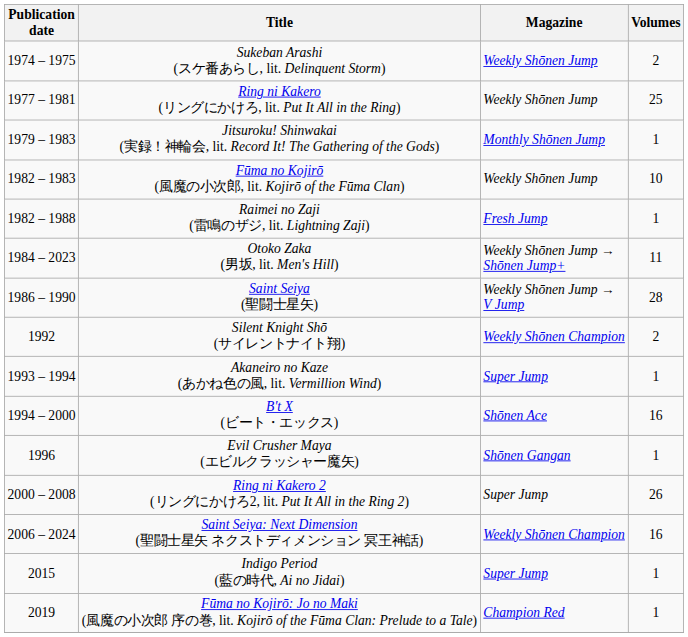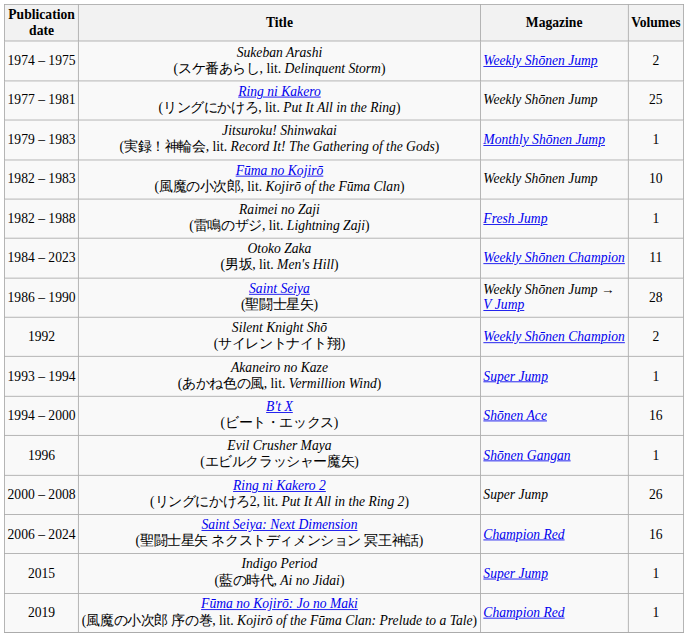Otoko Zaka (男坂, lit. Men's Hill) | Magazine: Weekly Shōnen Jump → Shōnen Jump+ -> Weekly Shōnen Champion
Saint Seiya: Next Dimension (聖闘士星矢 ネクストディメンション 冥王神話) | Magazine: Weekly Shōnen Champion -> Champion Red
